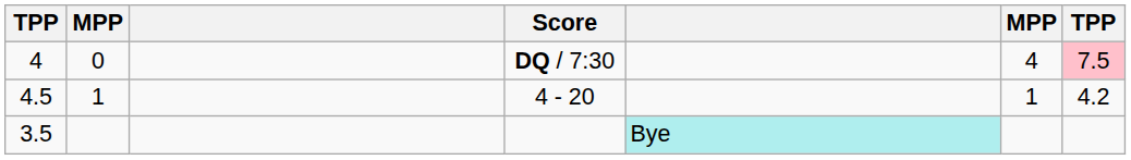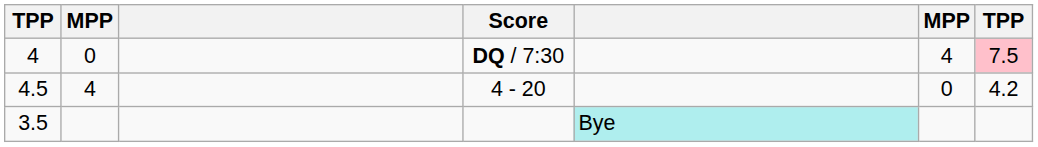4.5 | column 2: 1 -> 4
4.5 | column 6: 1 -> 0
